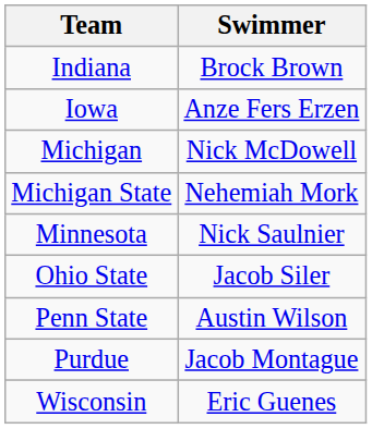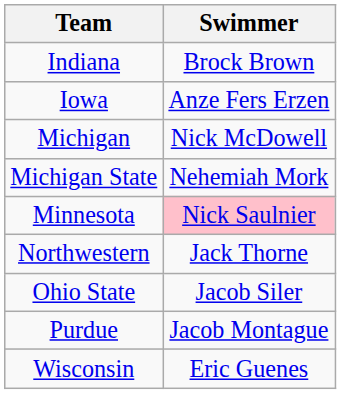Minnesota | Swimmer: no background -> pink background
+ row: Northwestern | Jack Thorne
- row: Penn State | Austin Wilson
